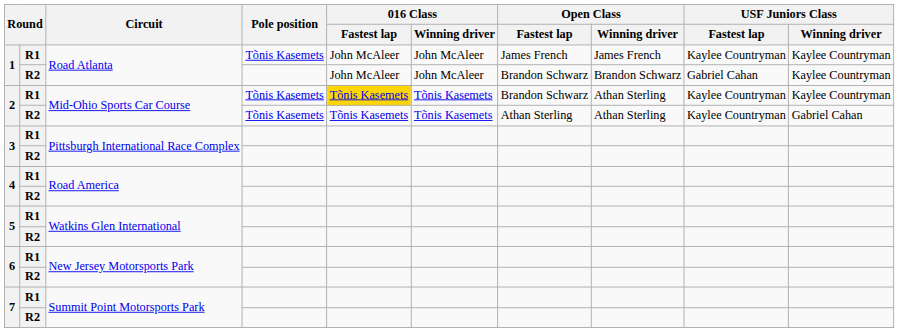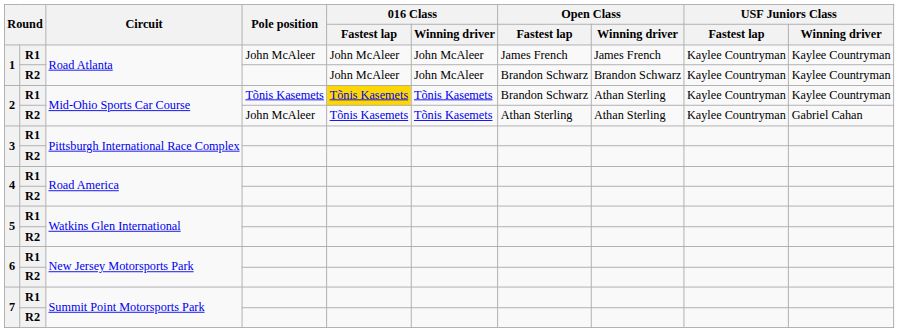1 / R1 | Pole position: Tõnis Kasemets -> John McAleer
1 / R2 | USF Juniors Class / Fastest lap: Gabriel Cahan -> Kaylee Countryman
2 / R2 | Pole position: Tõnis Kasemets -> John McAleer
